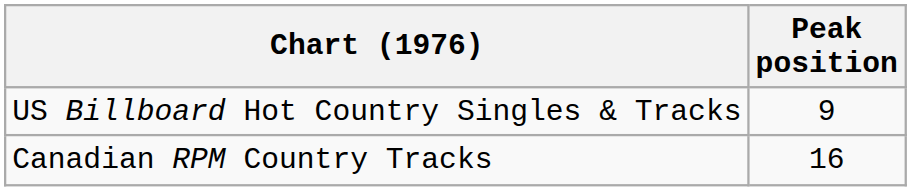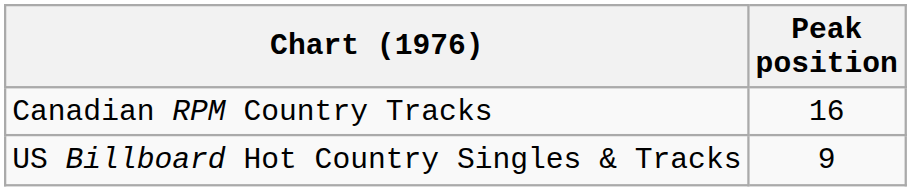rows swapped: US Billboard Hot Country Singles & Tracks <-> Canadian RPM Country Tracks
